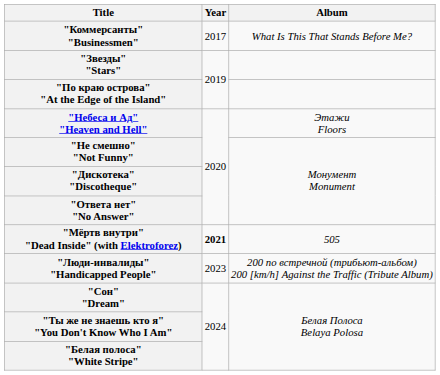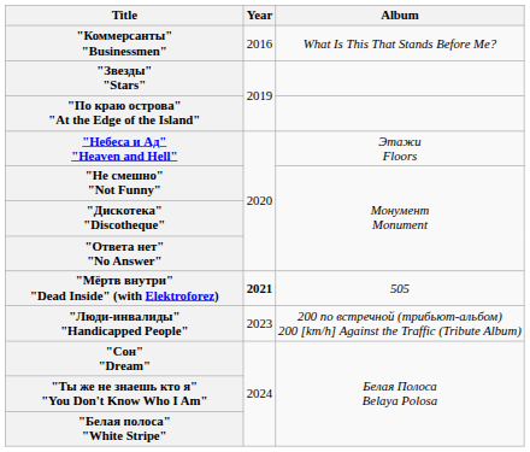"Коммерсанты" "Businessmen" | Year: 2017 -> 2016
